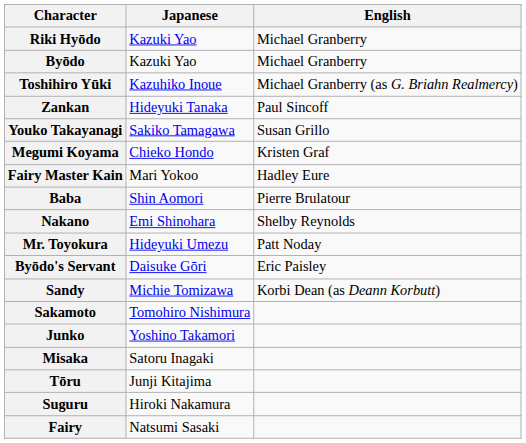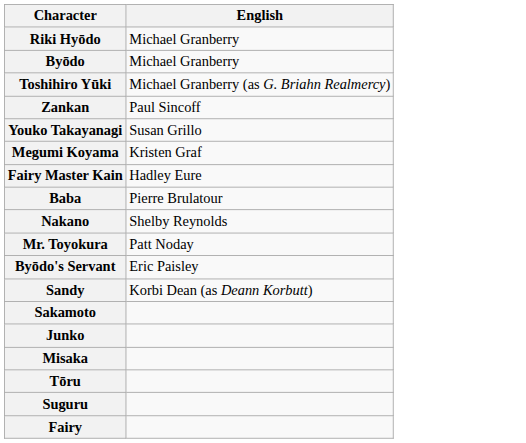- column: Japanese | Kazuki Yao | Kazuki Yao | Kazuhiko Inoue | Hideyuki Tanaka | Sakiko Tamagawa | Chieko Hondo | Mari Yokoo | Shin Aomori | Emi Shinohara | Hideyuki Umezu | Daisuke Gōri | Michie Tomizawa | Tomohiro Nishimura | Yoshino Takamori | Satoru Inagaki | Junji Kitajima | Hiroki Nakamura | Natsumi Sasaki
